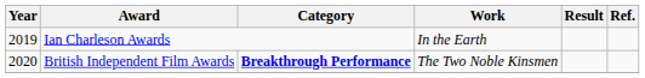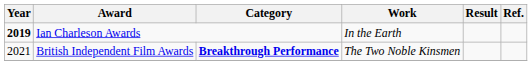Ian Charleson Awards | Year: normal -> bold
British Independent Film Awards | Year: 2020 -> 2021
